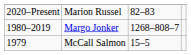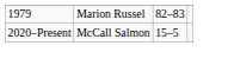Marion Russel | column 1: 2020–Present -> 1979
- row: 1980–2019 | Margo Jonker | 1268–808–7
McCall Salmon | column 1: 1979 -> 2020–Present
